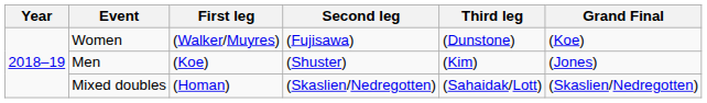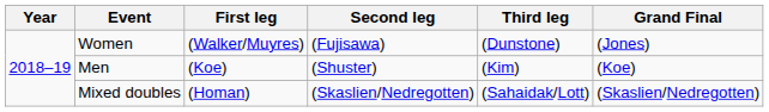Women | Grand Final: (Koe) -> (Jones)
Men | Grand Final: (Jones) -> (Koe)
